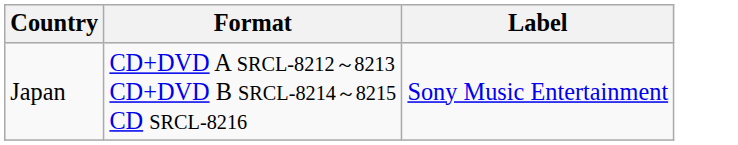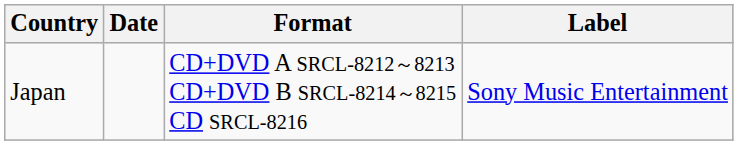+ column: Date
